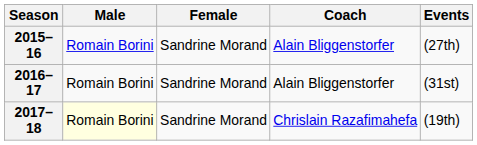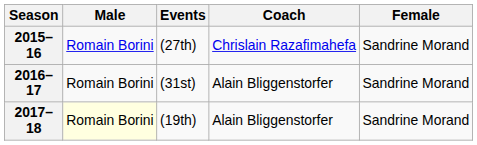columns swapped: Female <-> Events
2015–16 | Coach: Alain Bliggenstorfer -> Chrislain Razafimahefa
2017–18 | Coach: Chrislain Razafimahefa -> Alain Bliggenstorfer
